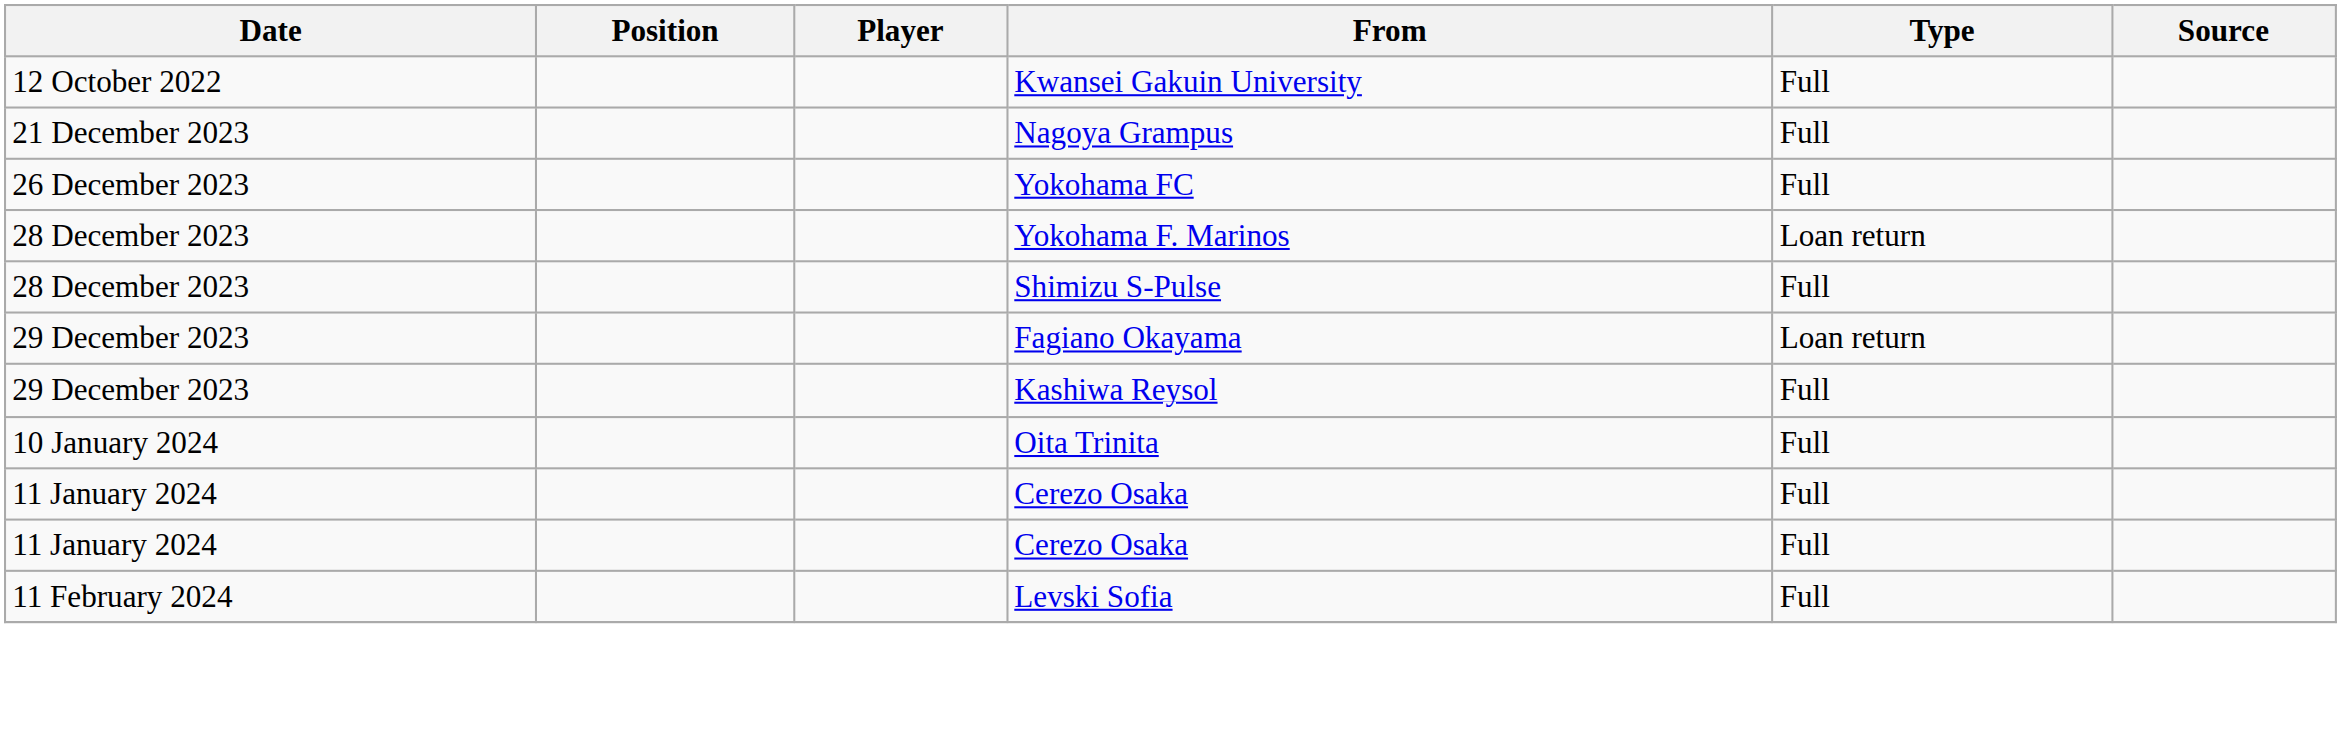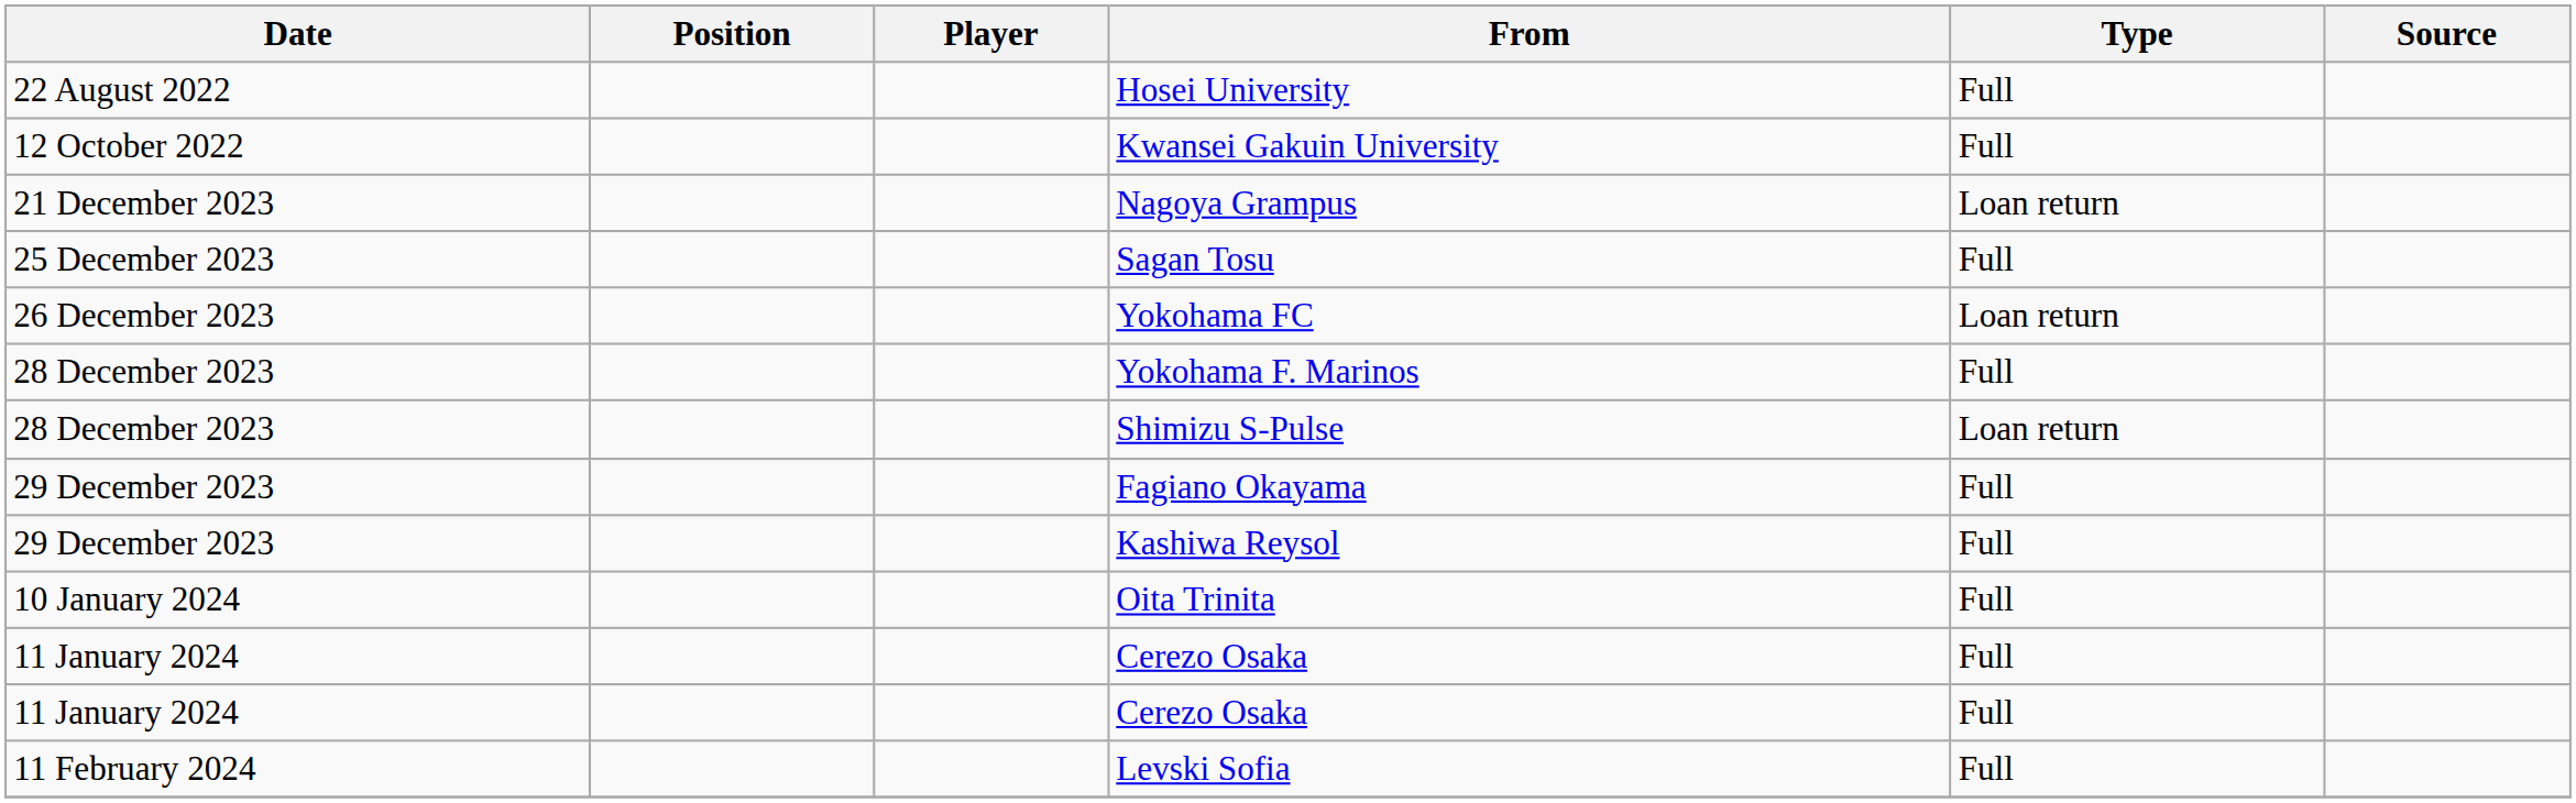+ row: 22 August 2022 | Hosei University | Full
Nagoya Grampus | Type: Full -> Loan return
+ row: 25 December 2023 | Sagan Tosu | Full
Yokohama FC | Type: Full -> Loan return
Yokohama F. Marinos | Type: Loan return -> Full
Shimizu S-Pulse | Type: Full -> Loan return
Fagiano Okayama | Type: Loan return -> Full
